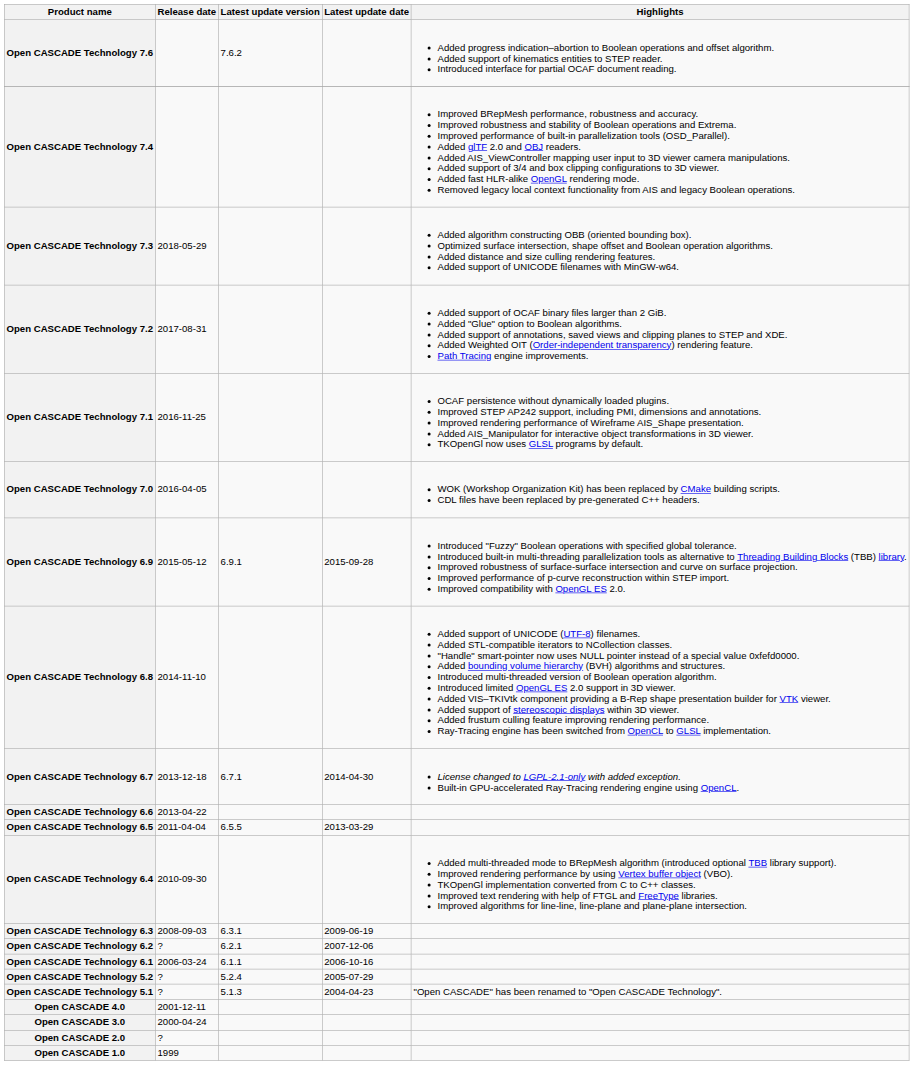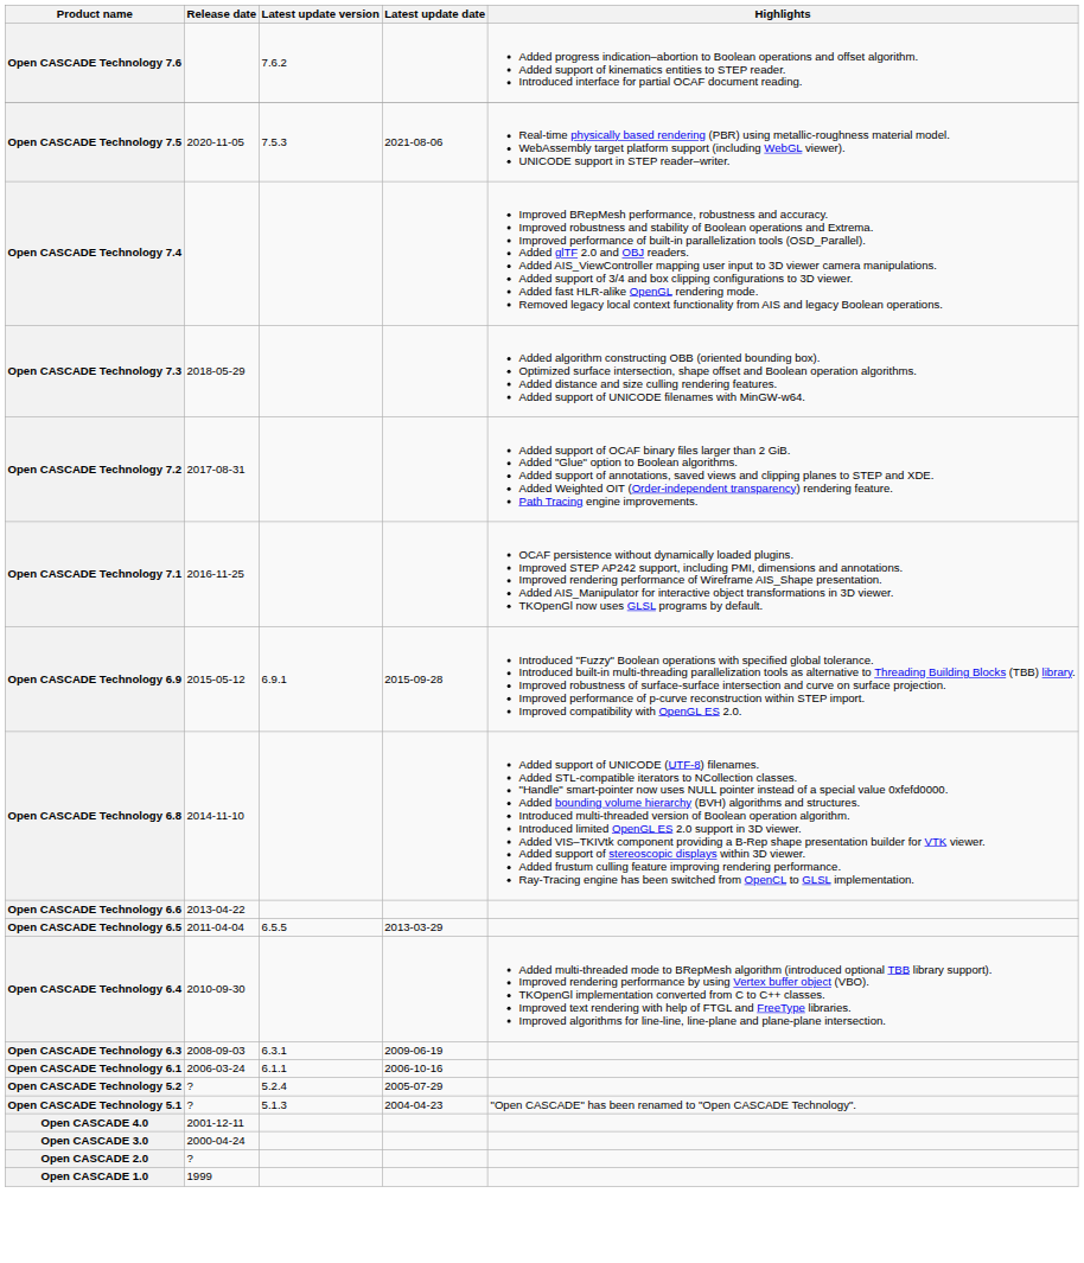+ row: Open CASCADE Technology 7.5 | 2020-11-05 | 7.5.3 | 2021-08-06 | Real-time physically based rendering (PBR) using metallic-roughness material model. WebAssembly target platform support (including WebGL viewer). UNICODE support in STEP reader–writer.
- row: Open CASCADE Technology 7.0 | 2016-04-05 | WOK (Workshop Organization Kit) has been replaced by CMake building scripts. CDL files have been replaced by pre-generated C++ headers.
- row: Open CASCADE Technology 6.7 | 2013-12-18 | 6.7.1 | 2014-04-30 | License changed to LGPL-2.1-only with added exception. Built-in GPU-accelerated Ray-Tracing rendering engine using OpenCL.
- row: Open CASCADE Technology 6.2 | ? | 6.2.1 | 2007-12-06
